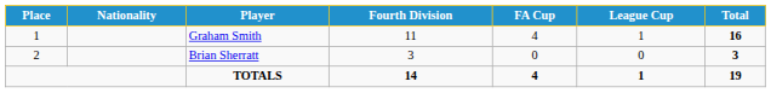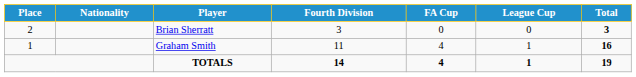rows swapped: Graham Smith <-> Brian Sherratt
